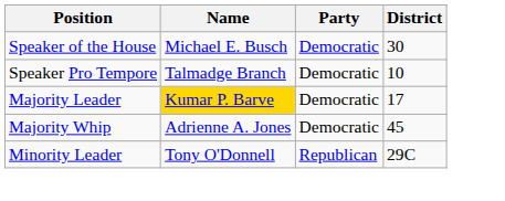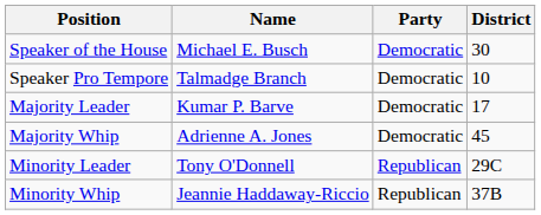Majority Leader | Name: gold background -> no background
+ row: Minority Whip | Jeannie Haddaway-Riccio | Republican | 37B
